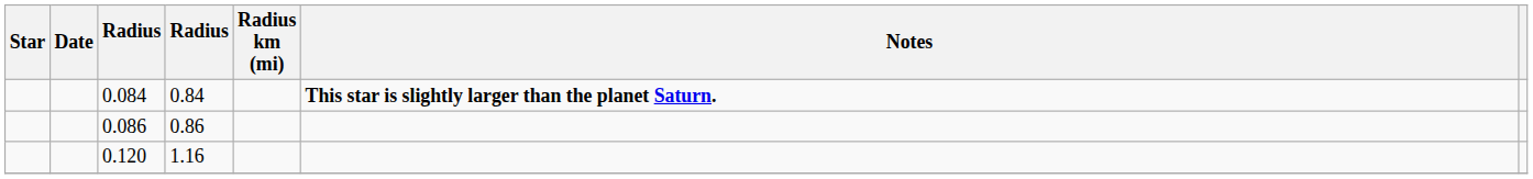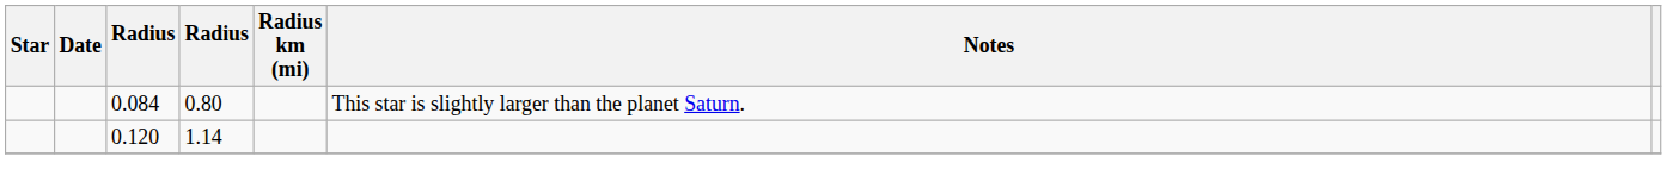0.084 | column 4: 0.84 -> 0.80
0.084 | Notes: bold -> normal
- row: 0.086 | 0.86
0.120 | column 4: 1.16 -> 1.14
